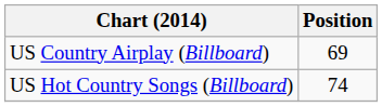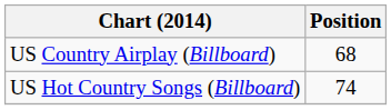US Country Airplay (Billboard) | Position: 69 -> 68
